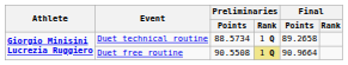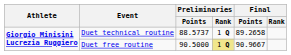Duet technical routine | Preliminaries / Points: 88.5734 -> 88.5737
Duet free routine | Preliminaries / Points: 90.5508 -> 90.5000
Duet free routine | Final / Points: 90.9664 -> 90.9667
